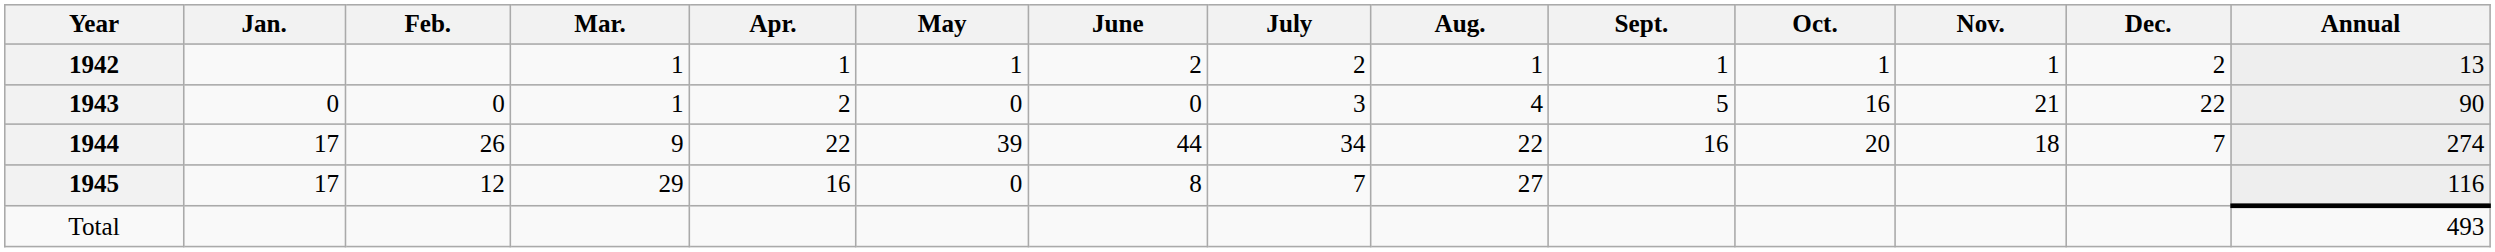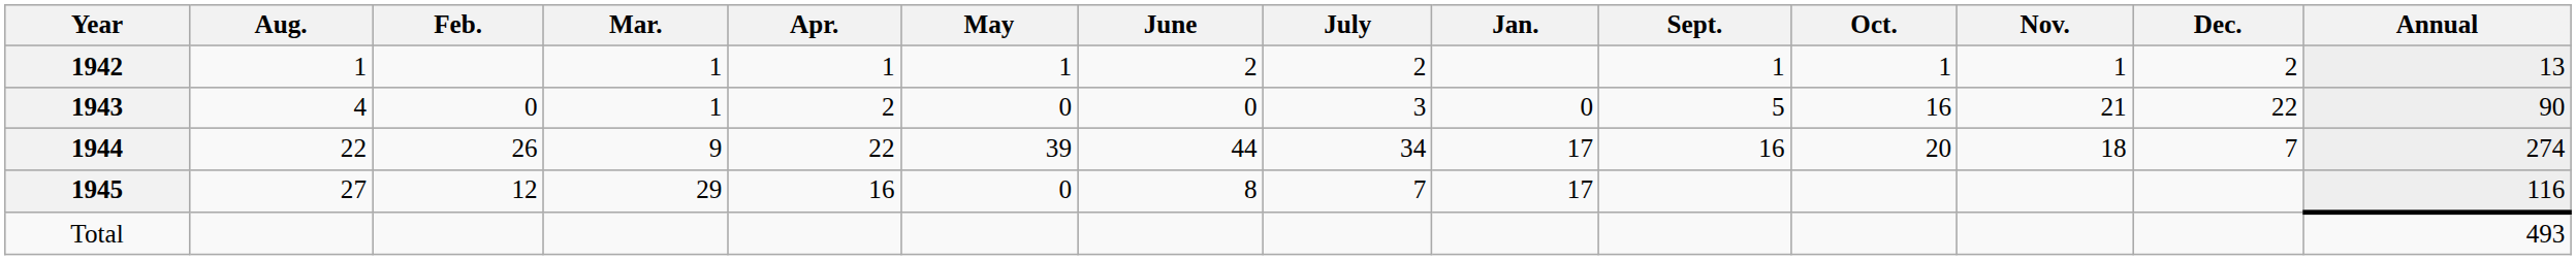columns swapped: Jan. <-> Aug.
